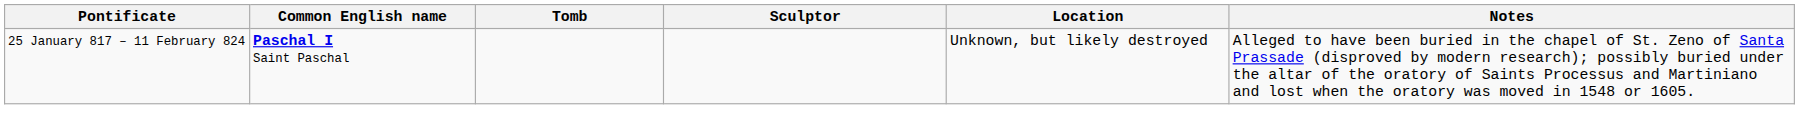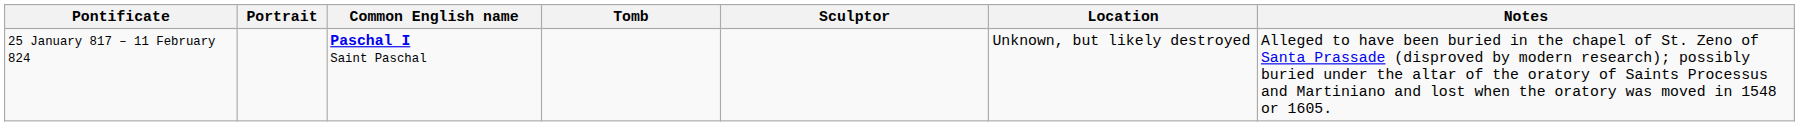+ column: Portrait
